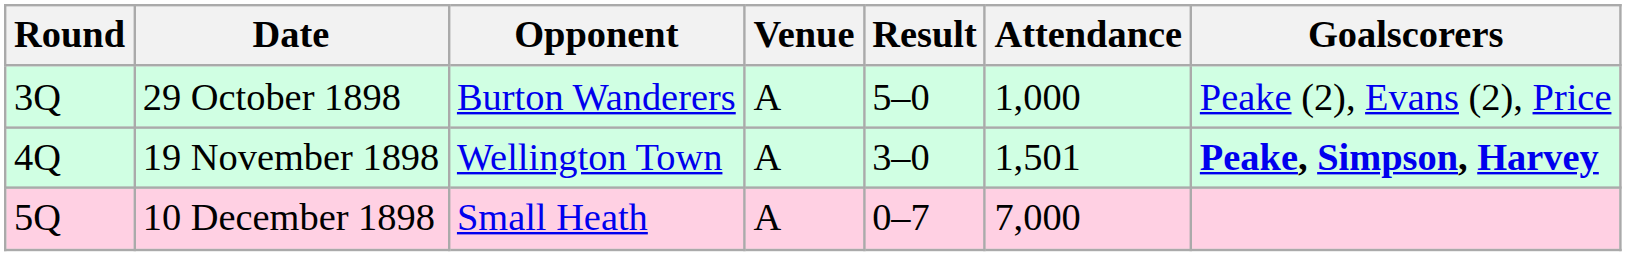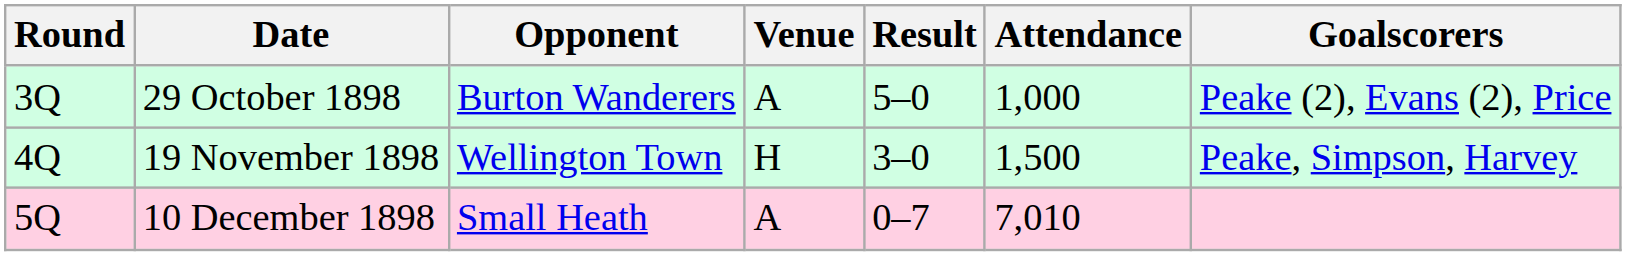19 November 1898 | Venue: A -> H
19 November 1898 | Attendance: 1,501 -> 1,500
19 November 1898 | Goalscorers: bold -> normal
10 December 1898 | Attendance: 7,000 -> 7,010
